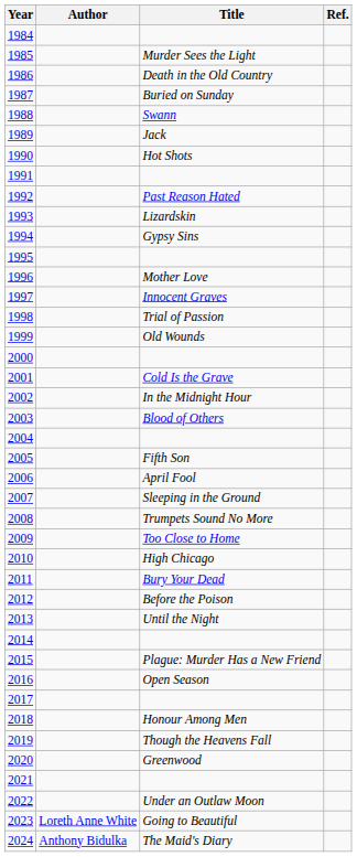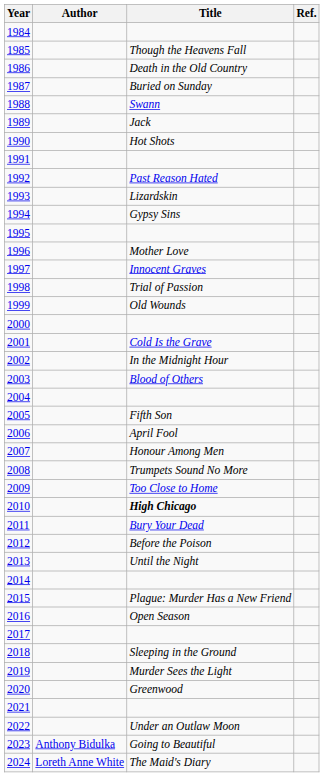1985 | Title: Murder Sees the Light -> Though the Heavens Fall
2007 | Title: Sleeping in the Ground -> Honour Among Men
2010 | Title: normal -> bold
2018 | Title: Honour Among Men -> Sleeping in the Ground
2019 | Title: Though the Heavens Fall -> Murder Sees the Light
2023 | Author: Loreth Anne White -> Anthony Bidulka
2024 | Author: Anthony Bidulka -> Loreth Anne White
